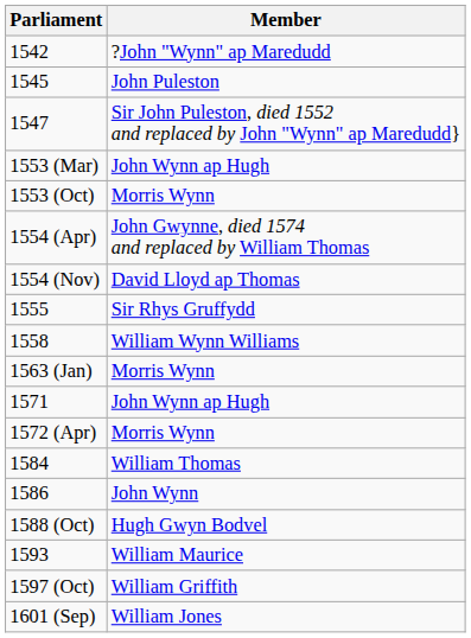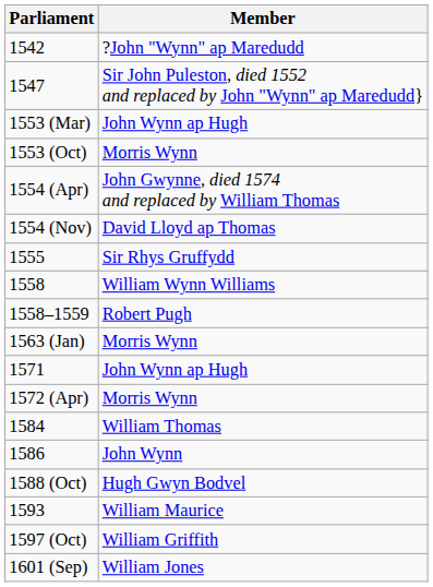- row: 1545 | John Puleston
+ row: 1558–1559 | Robert Pugh
